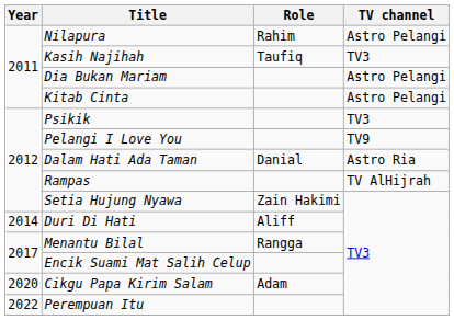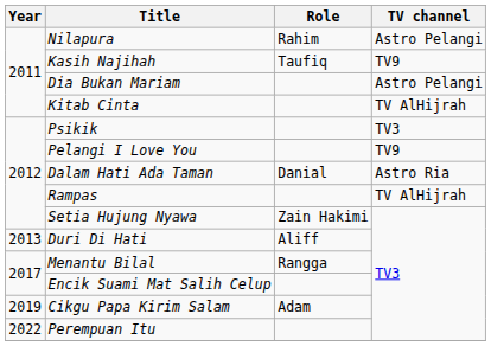Kasih Najihah | TV channel: TV3 -> TV9
Kitab Cinta | TV channel: Astro Pelangi -> TV AlHijrah
Duri Di Hati | Year: 2014 -> 2013
Cikgu Papa Kirim Salam | Year: 2020 -> 2019
